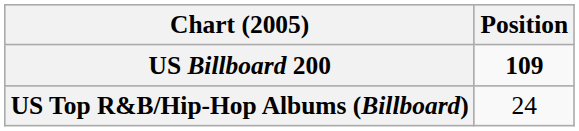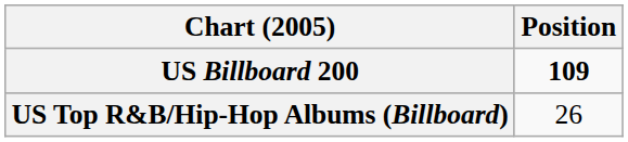US Top R&B/Hip-Hop Albums (Billboard) | Position: 24 -> 26
